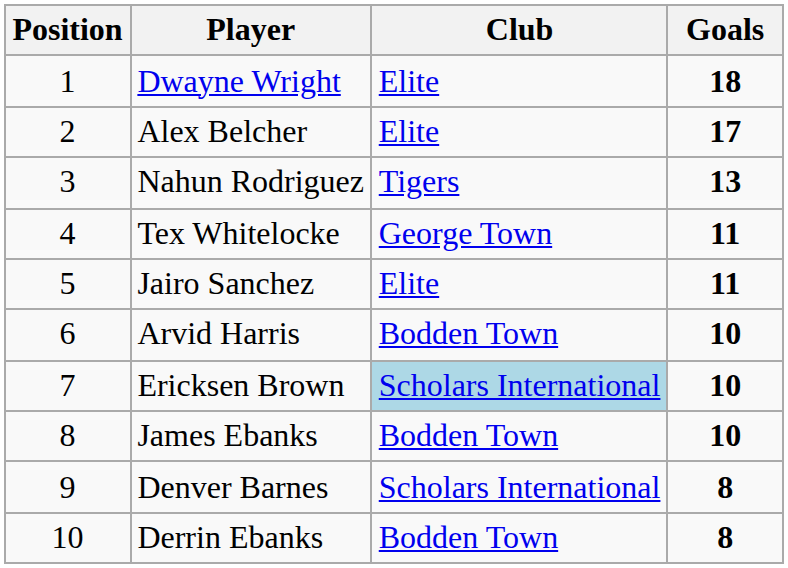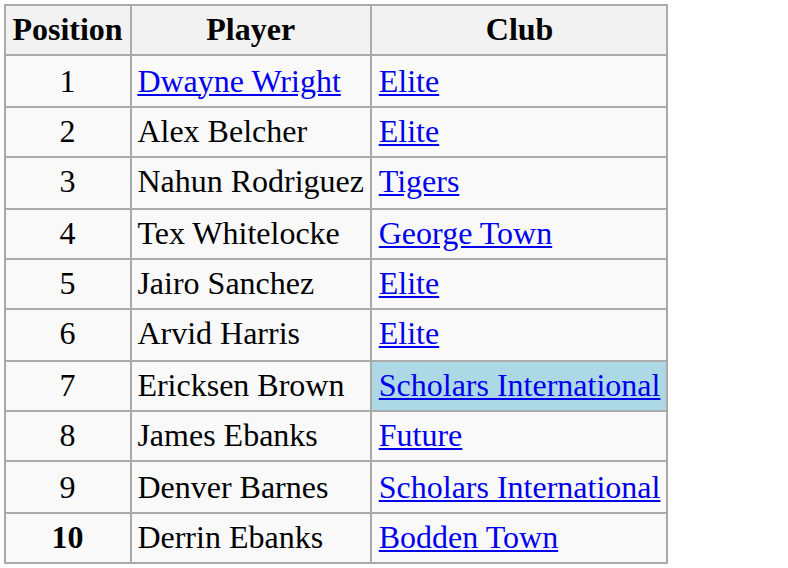- column: Goals | 18 | 17 | 13 | 11 | 11 | 10 | 10 | 10 | 8 | 8
Arvid Harris | Club: Bodden Town -> Elite
James Ebanks | Club: Bodden Town -> Future
Derrin Ebanks | Position: normal -> bold
